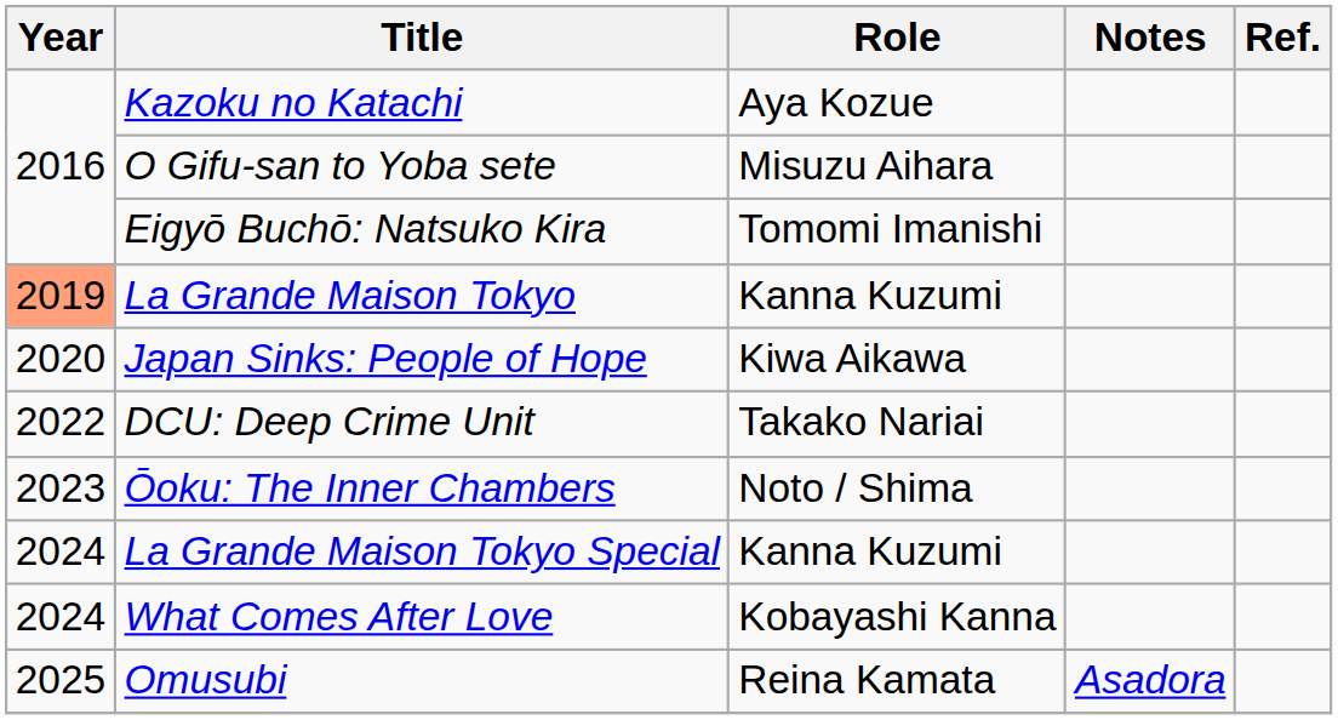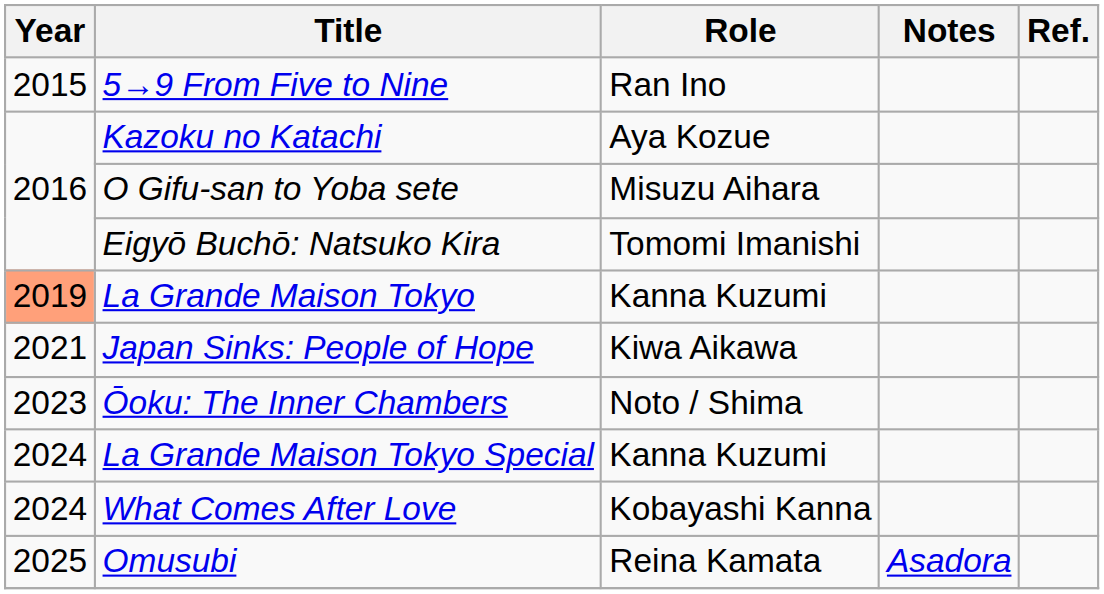+ row: 2015 | 5→9 From Five to Nine | Ran Ino
Japan Sinks: People of Hope | Year: 2020 -> 2021
- row: 2022 | DCU: Deep Crime Unit | Takako Nariai
